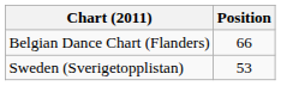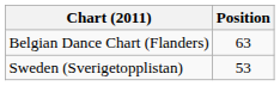Belgian Dance Chart (Flanders) | Position: 66 -> 63
